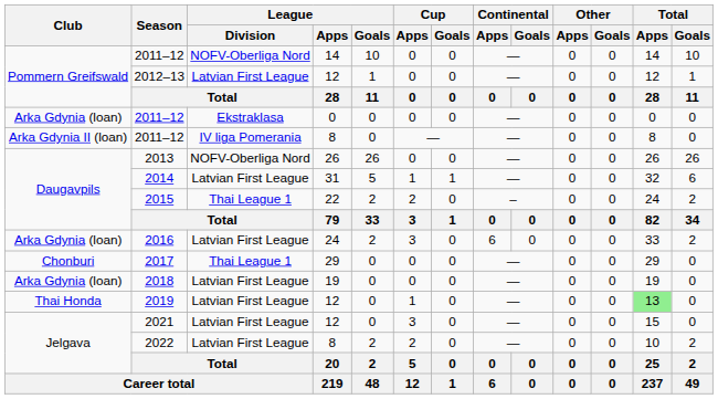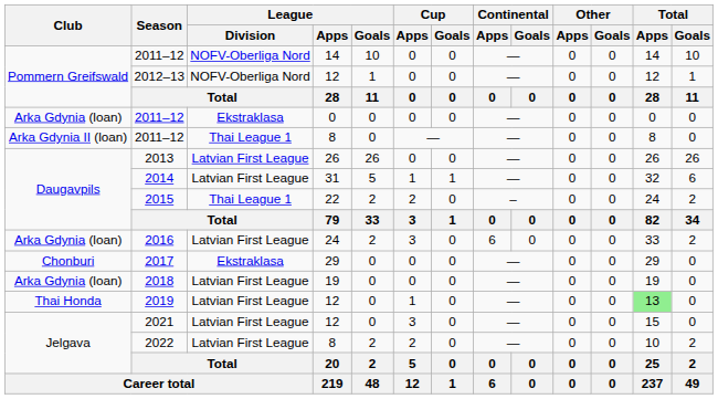2012–13 | League / Division: Latvian First League -> NOFV-Oberliga Nord
2011–12 / 8 | League / Division: IV liga Pomerania -> Thai League 1
2013 | League / Division: NOFV-Oberliga Nord -> Latvian First League
2017 | League / Division: Thai League 1 -> Ekstraklasa
